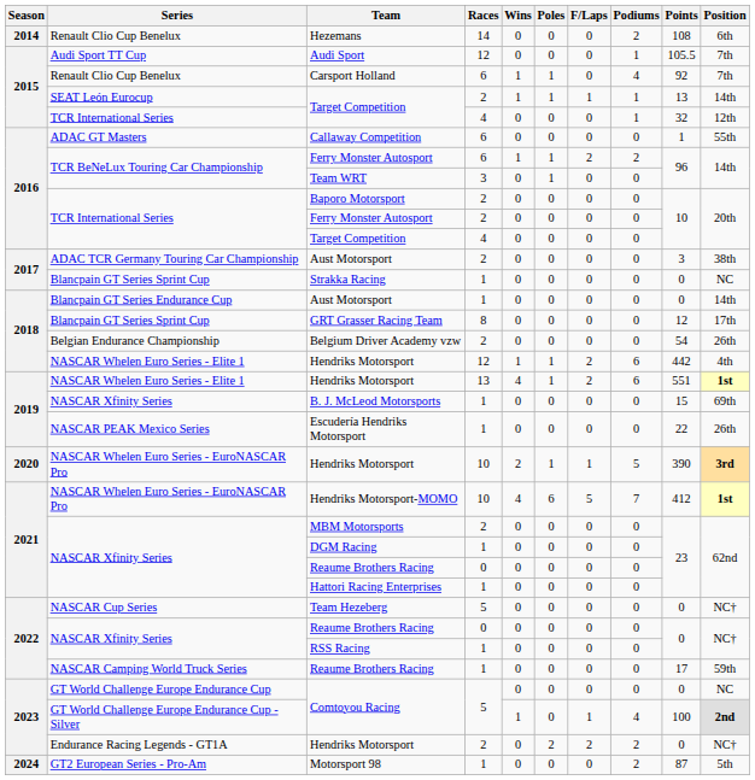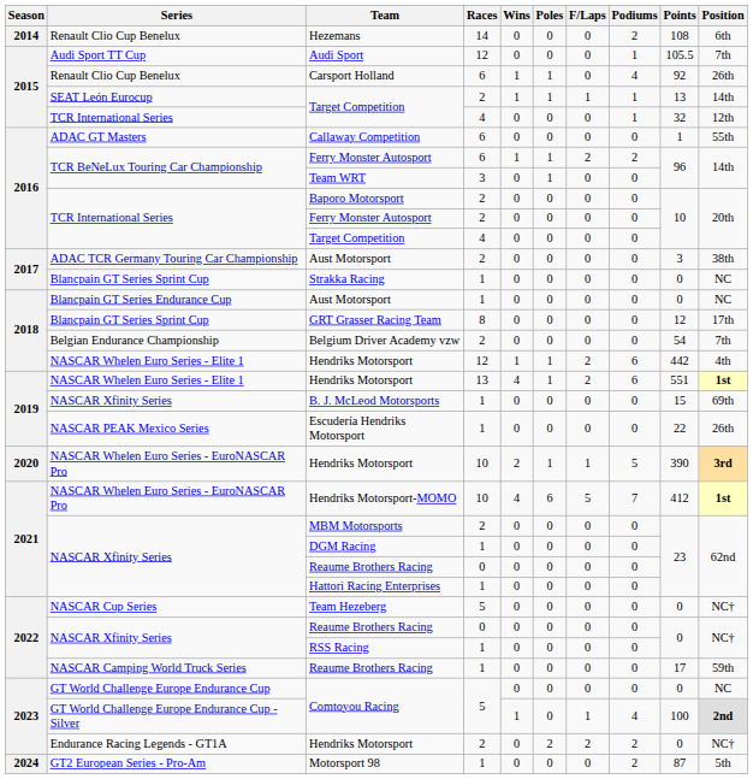Carsport Holland | Position: 7th -> 26th
Blancpain GT Series Endurance Cup / Aust Motorsport | Position: 14th -> NC
Belgium Driver Academy vzw | Position: 26th -> 7th
